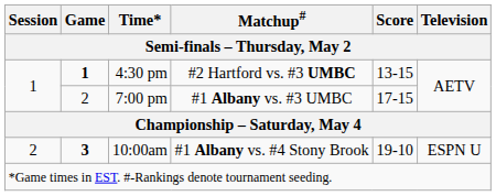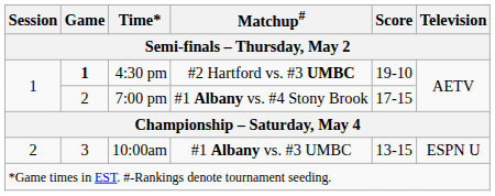4:30 pm | Score: 13-15 -> 19-10
7:00 pm | Matchup#: #1 Albany vs. #3 UMBC -> #1 Albany vs. #4 Stony Brook
10:00am | Game: bold -> normal
10:00am | Matchup#: #1 Albany vs. #4 Stony Brook -> #1 Albany vs. #3 UMBC
10:00am | Score: 19-10 -> 13-15
